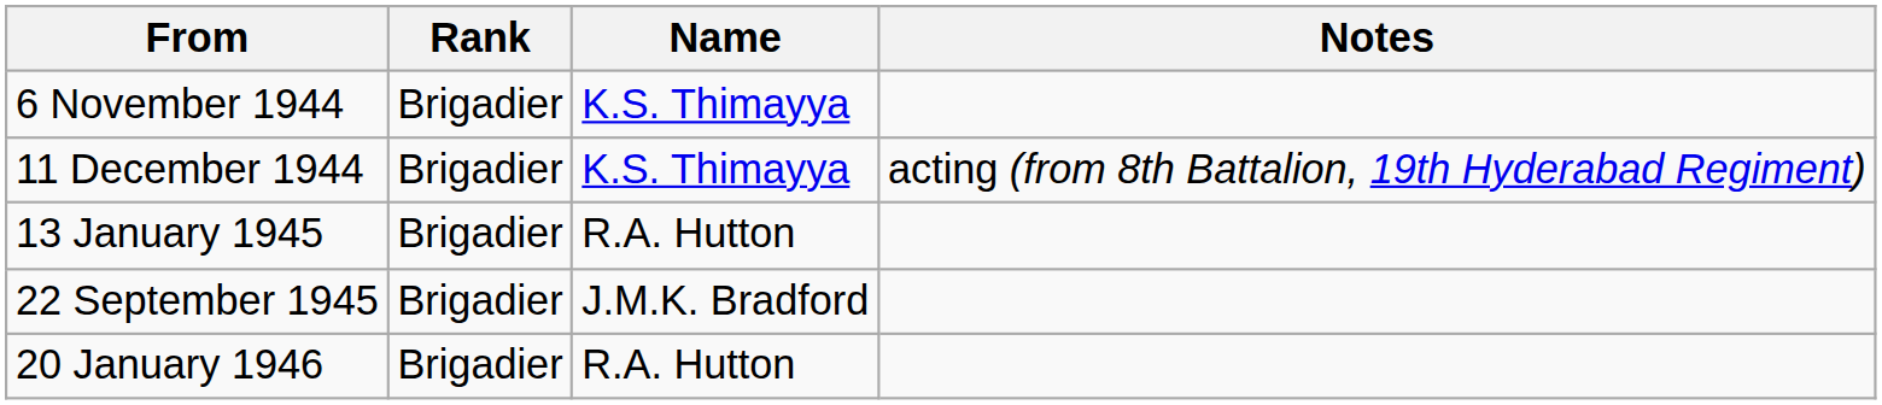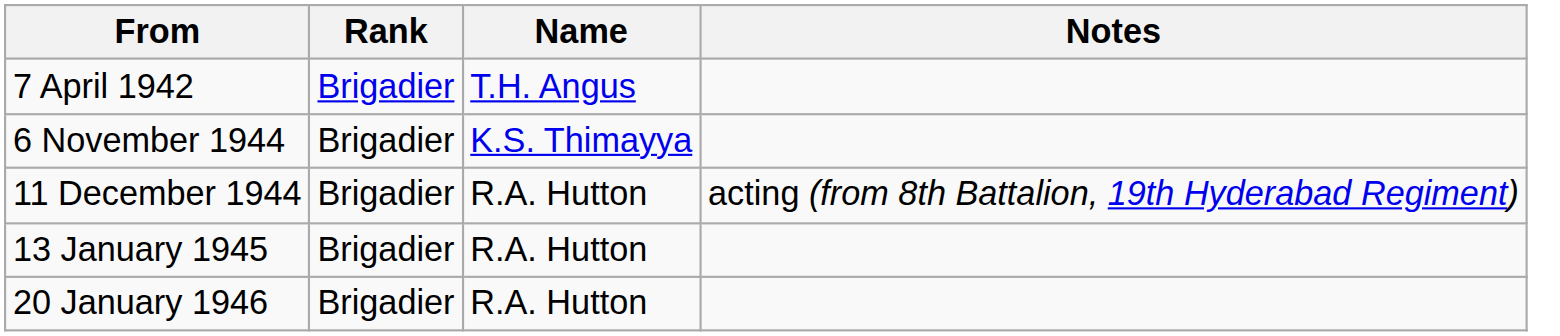+ row: 7 April 1942 | Brigadier | T.H. Angus
11 December 1944 | Name: K.S. Thimayya -> R.A. Hutton
- row: 22 September 1945 | Brigadier | J.M.K. Bradford
